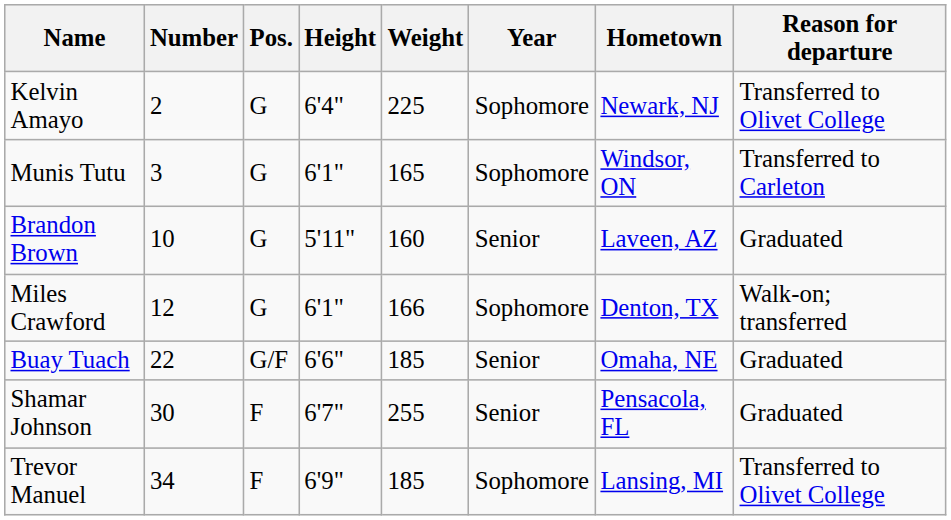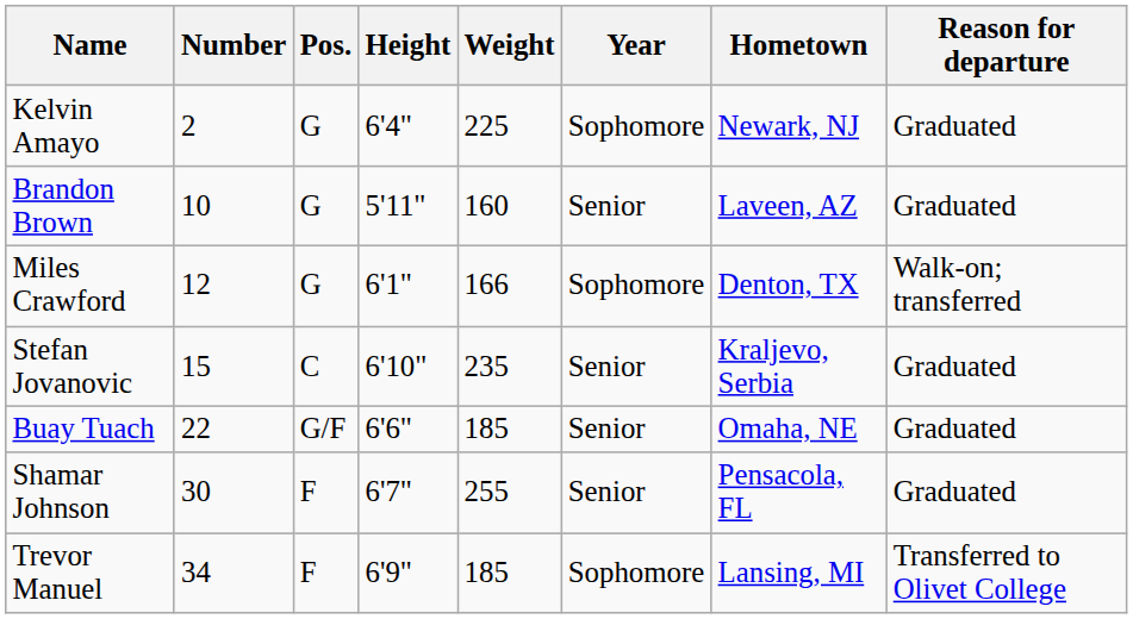Kelvin Amayo | Reason for departure: Transferred to Olivet College -> Graduated
- row: Munis Tutu | 3 | G | 6'1" | 165 | Sophomore | Windsor, ON | Transferred to Carleton
+ row: Stefan Jovanovic | 15 | C | 6'10" | 235 | Senior | Kraljevo, Serbia | Graduated
